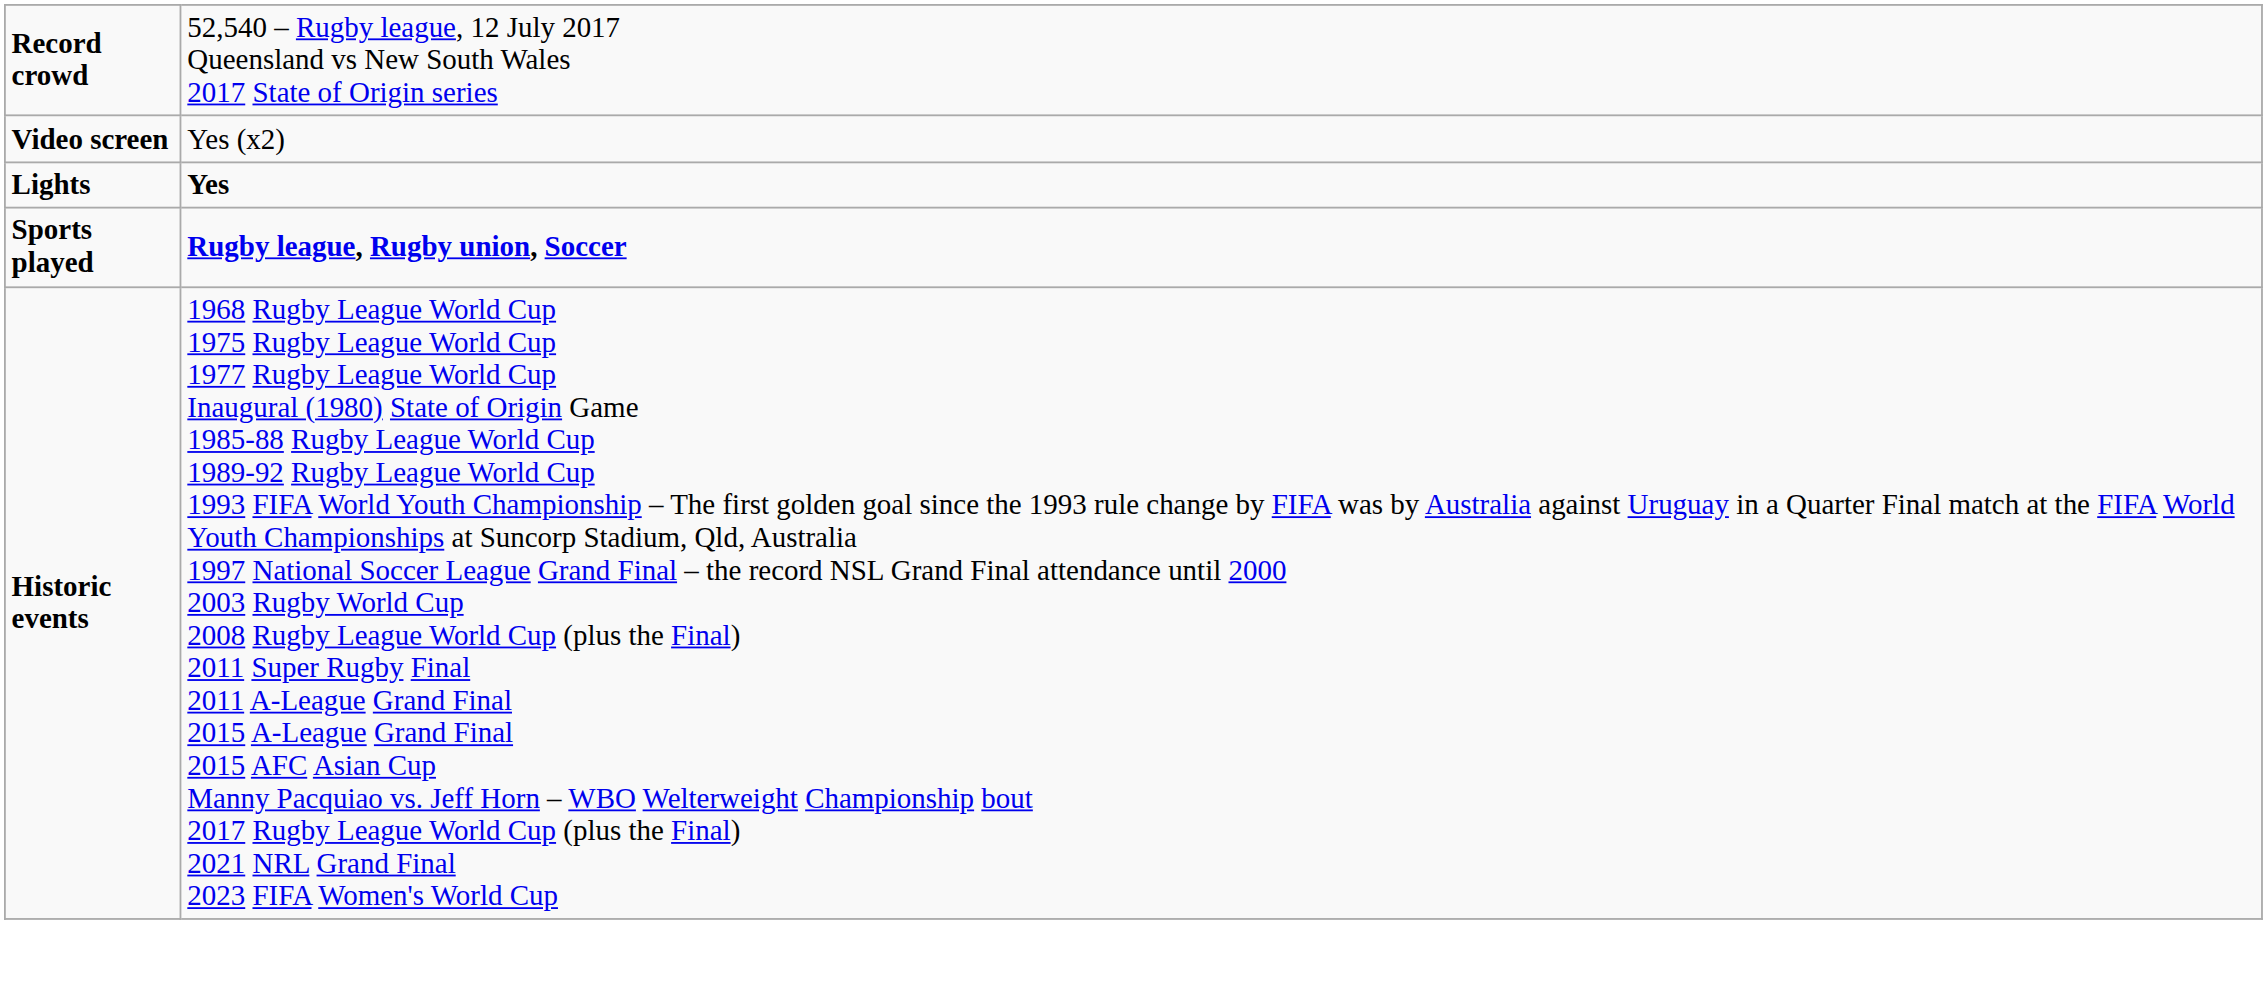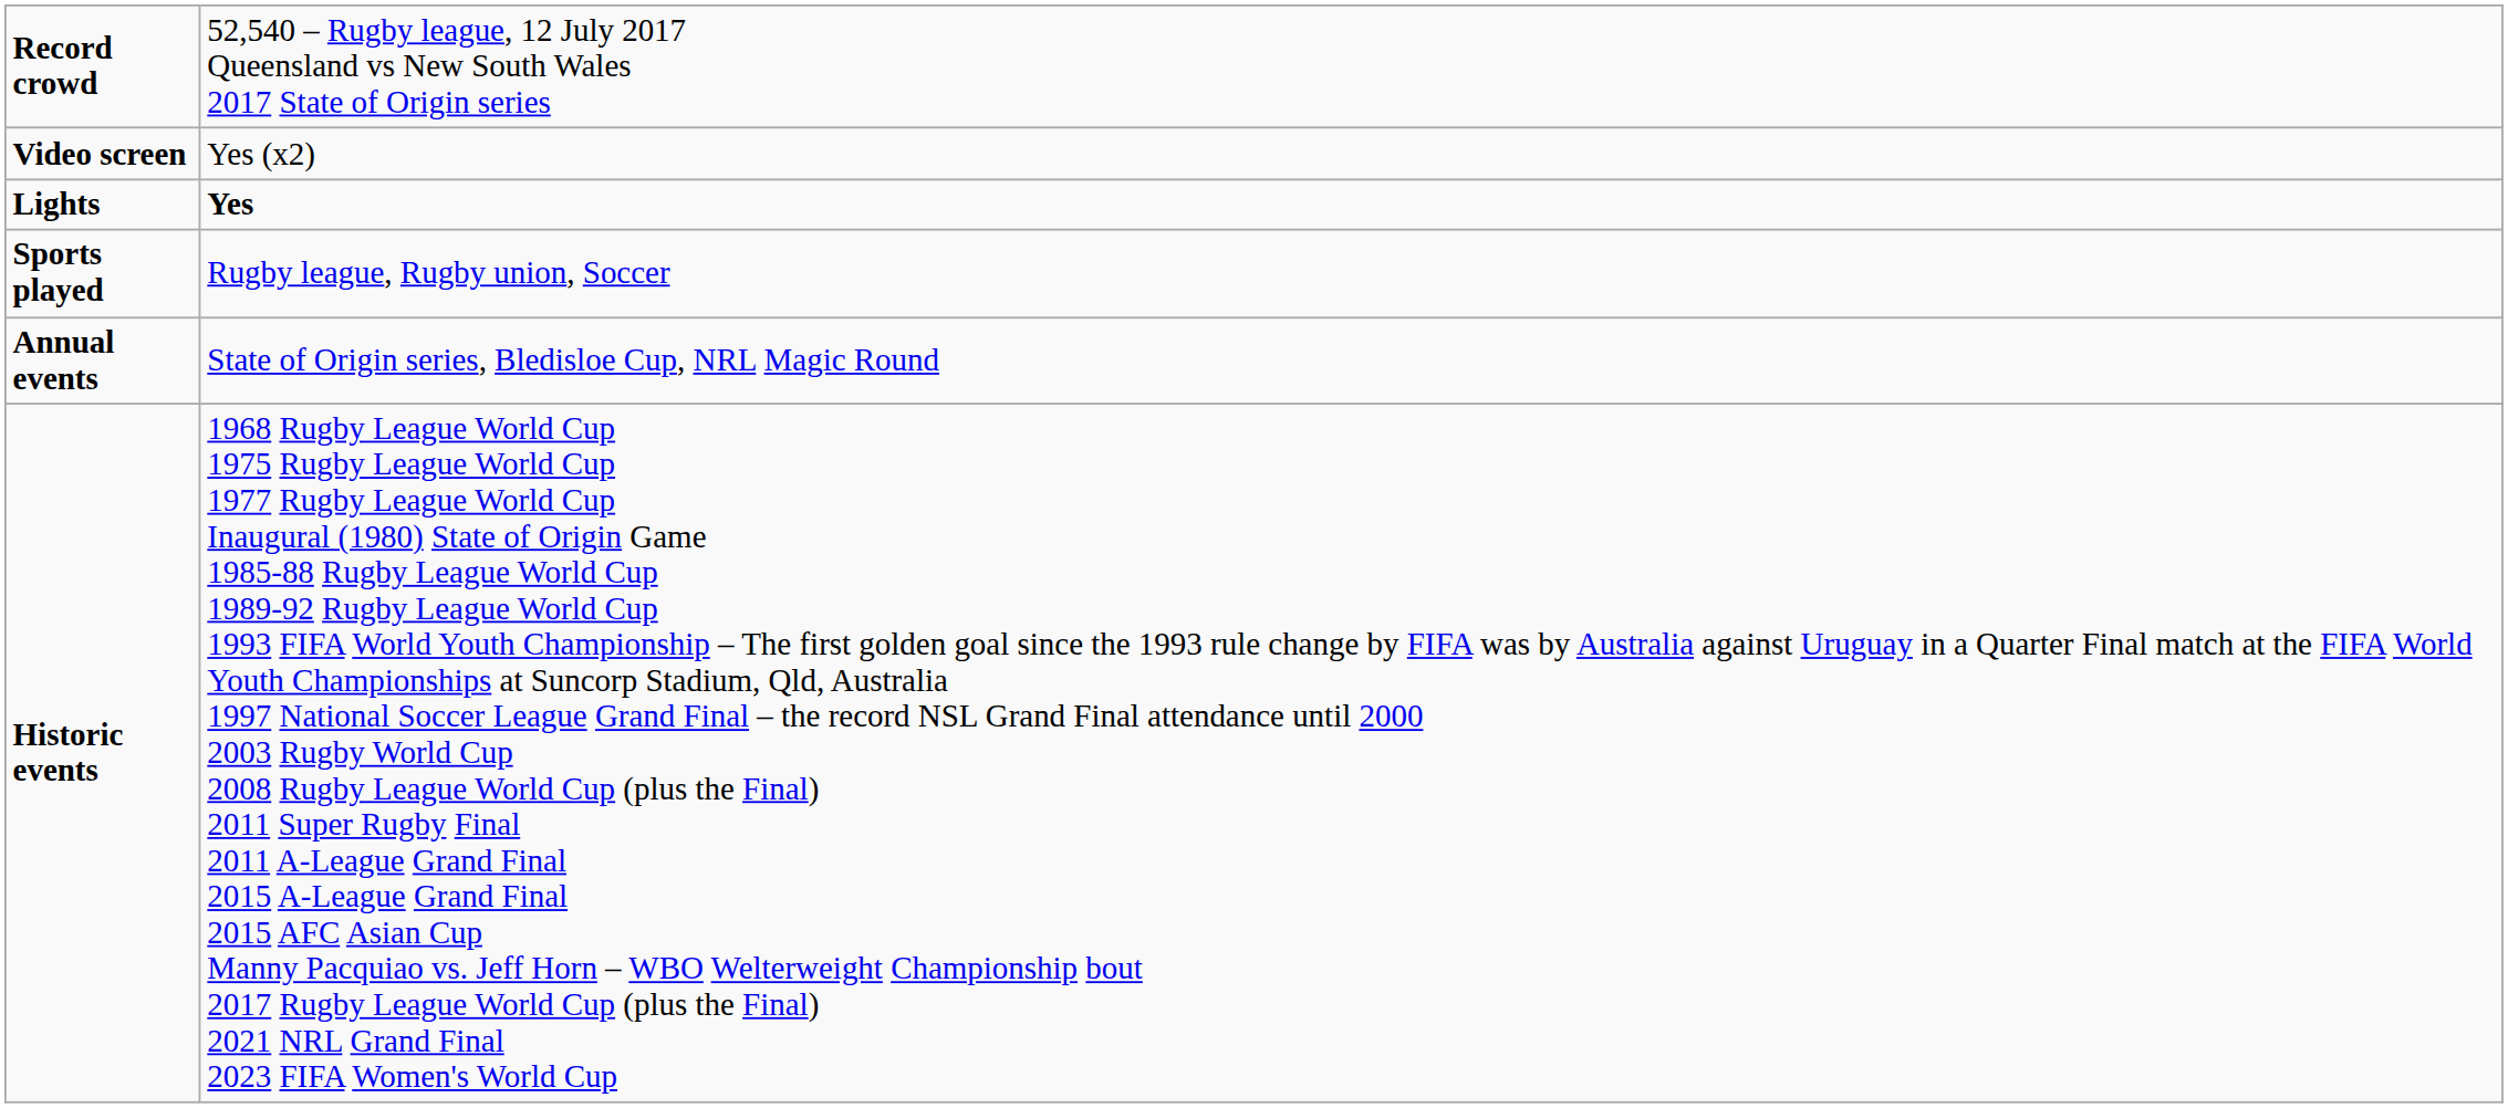Sports played | column 2: bold -> normal
+ row: Annual events | State of Origin series, Bledisloe Cup, NRL Magic Round
